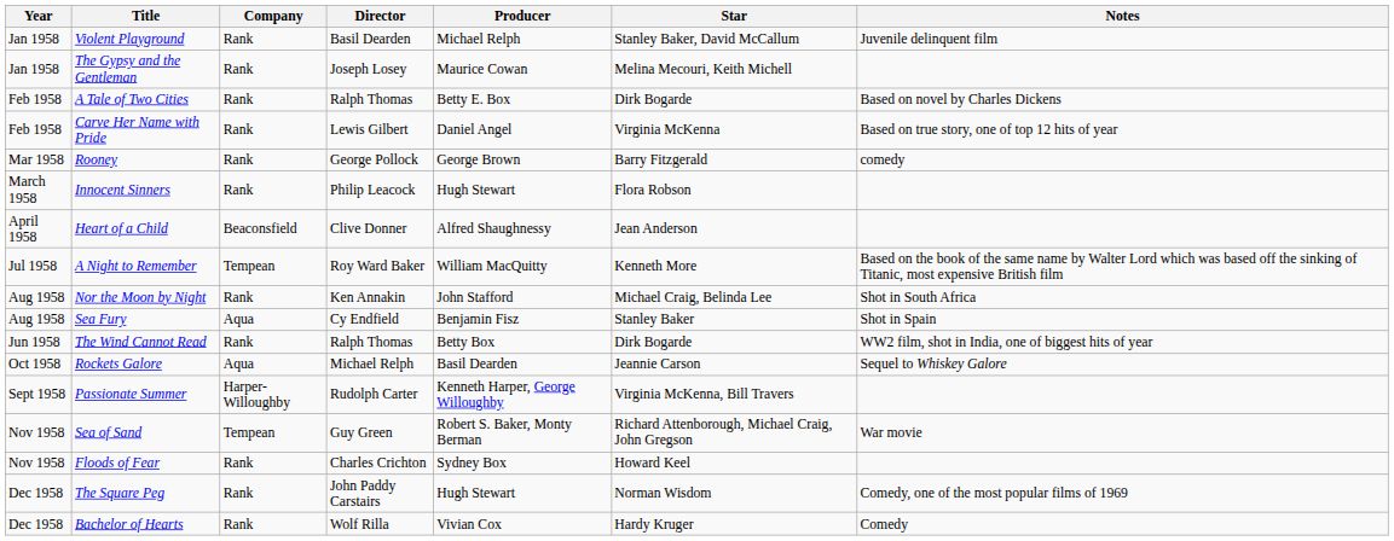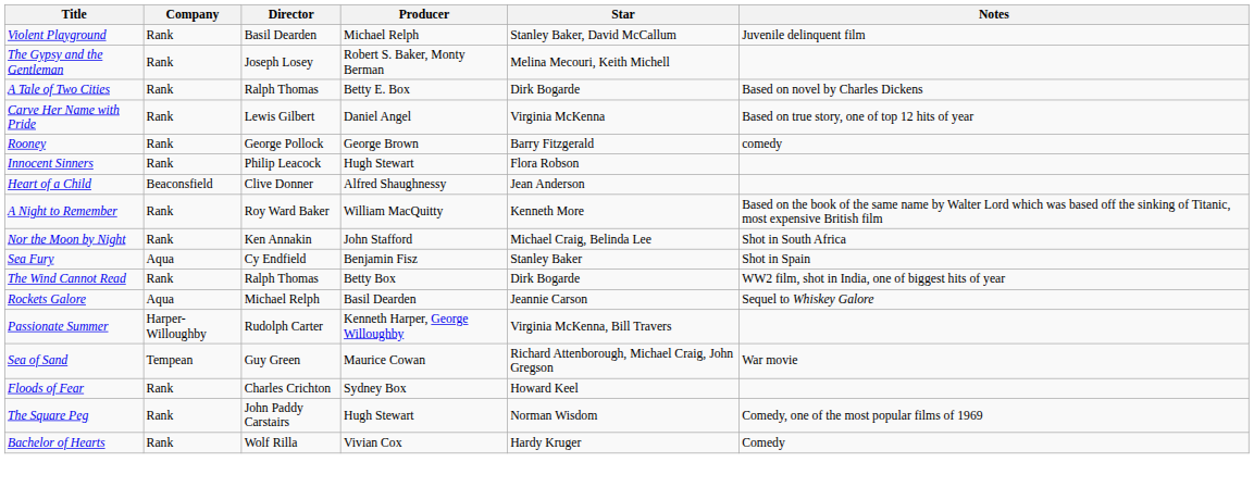- column: Year | Jan 1958 | Jan 1958 | Feb 1958 | Feb 1958 | Mar 1958 | March 1958 | April 1958 | Jul 1958 | Aug 1958 | Aug 1958 | Jun 1958 | Oct 1958 | Sept 1958 | Nov 1958 | Nov 1958 | Dec 1958 | Dec 1958
The Gypsy and the Gentleman | Producer: Maurice Cowan -> Robert S. Baker, Monty Berman
A Night to Remember | Company: Tempean -> Rank
Sea of Sand | Producer: Robert S. Baker, Monty Berman -> Maurice Cowan
